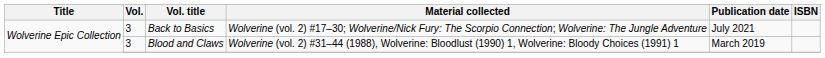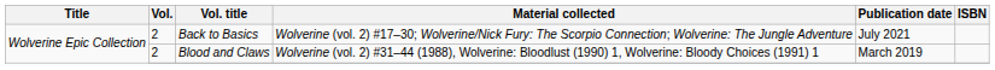Back to Basics | Vol.: 3 -> 2
Blood and Claws | Vol.: 3 -> 2
